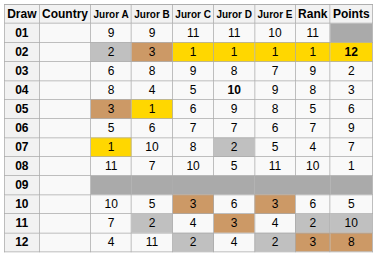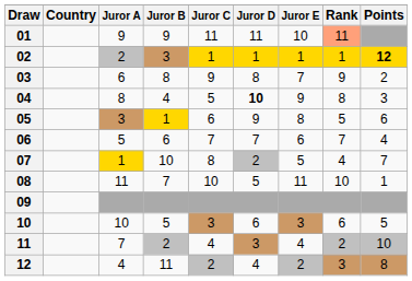01 | Rank: no background -> lightsalmon background
06 | Points: 9 -> 4
